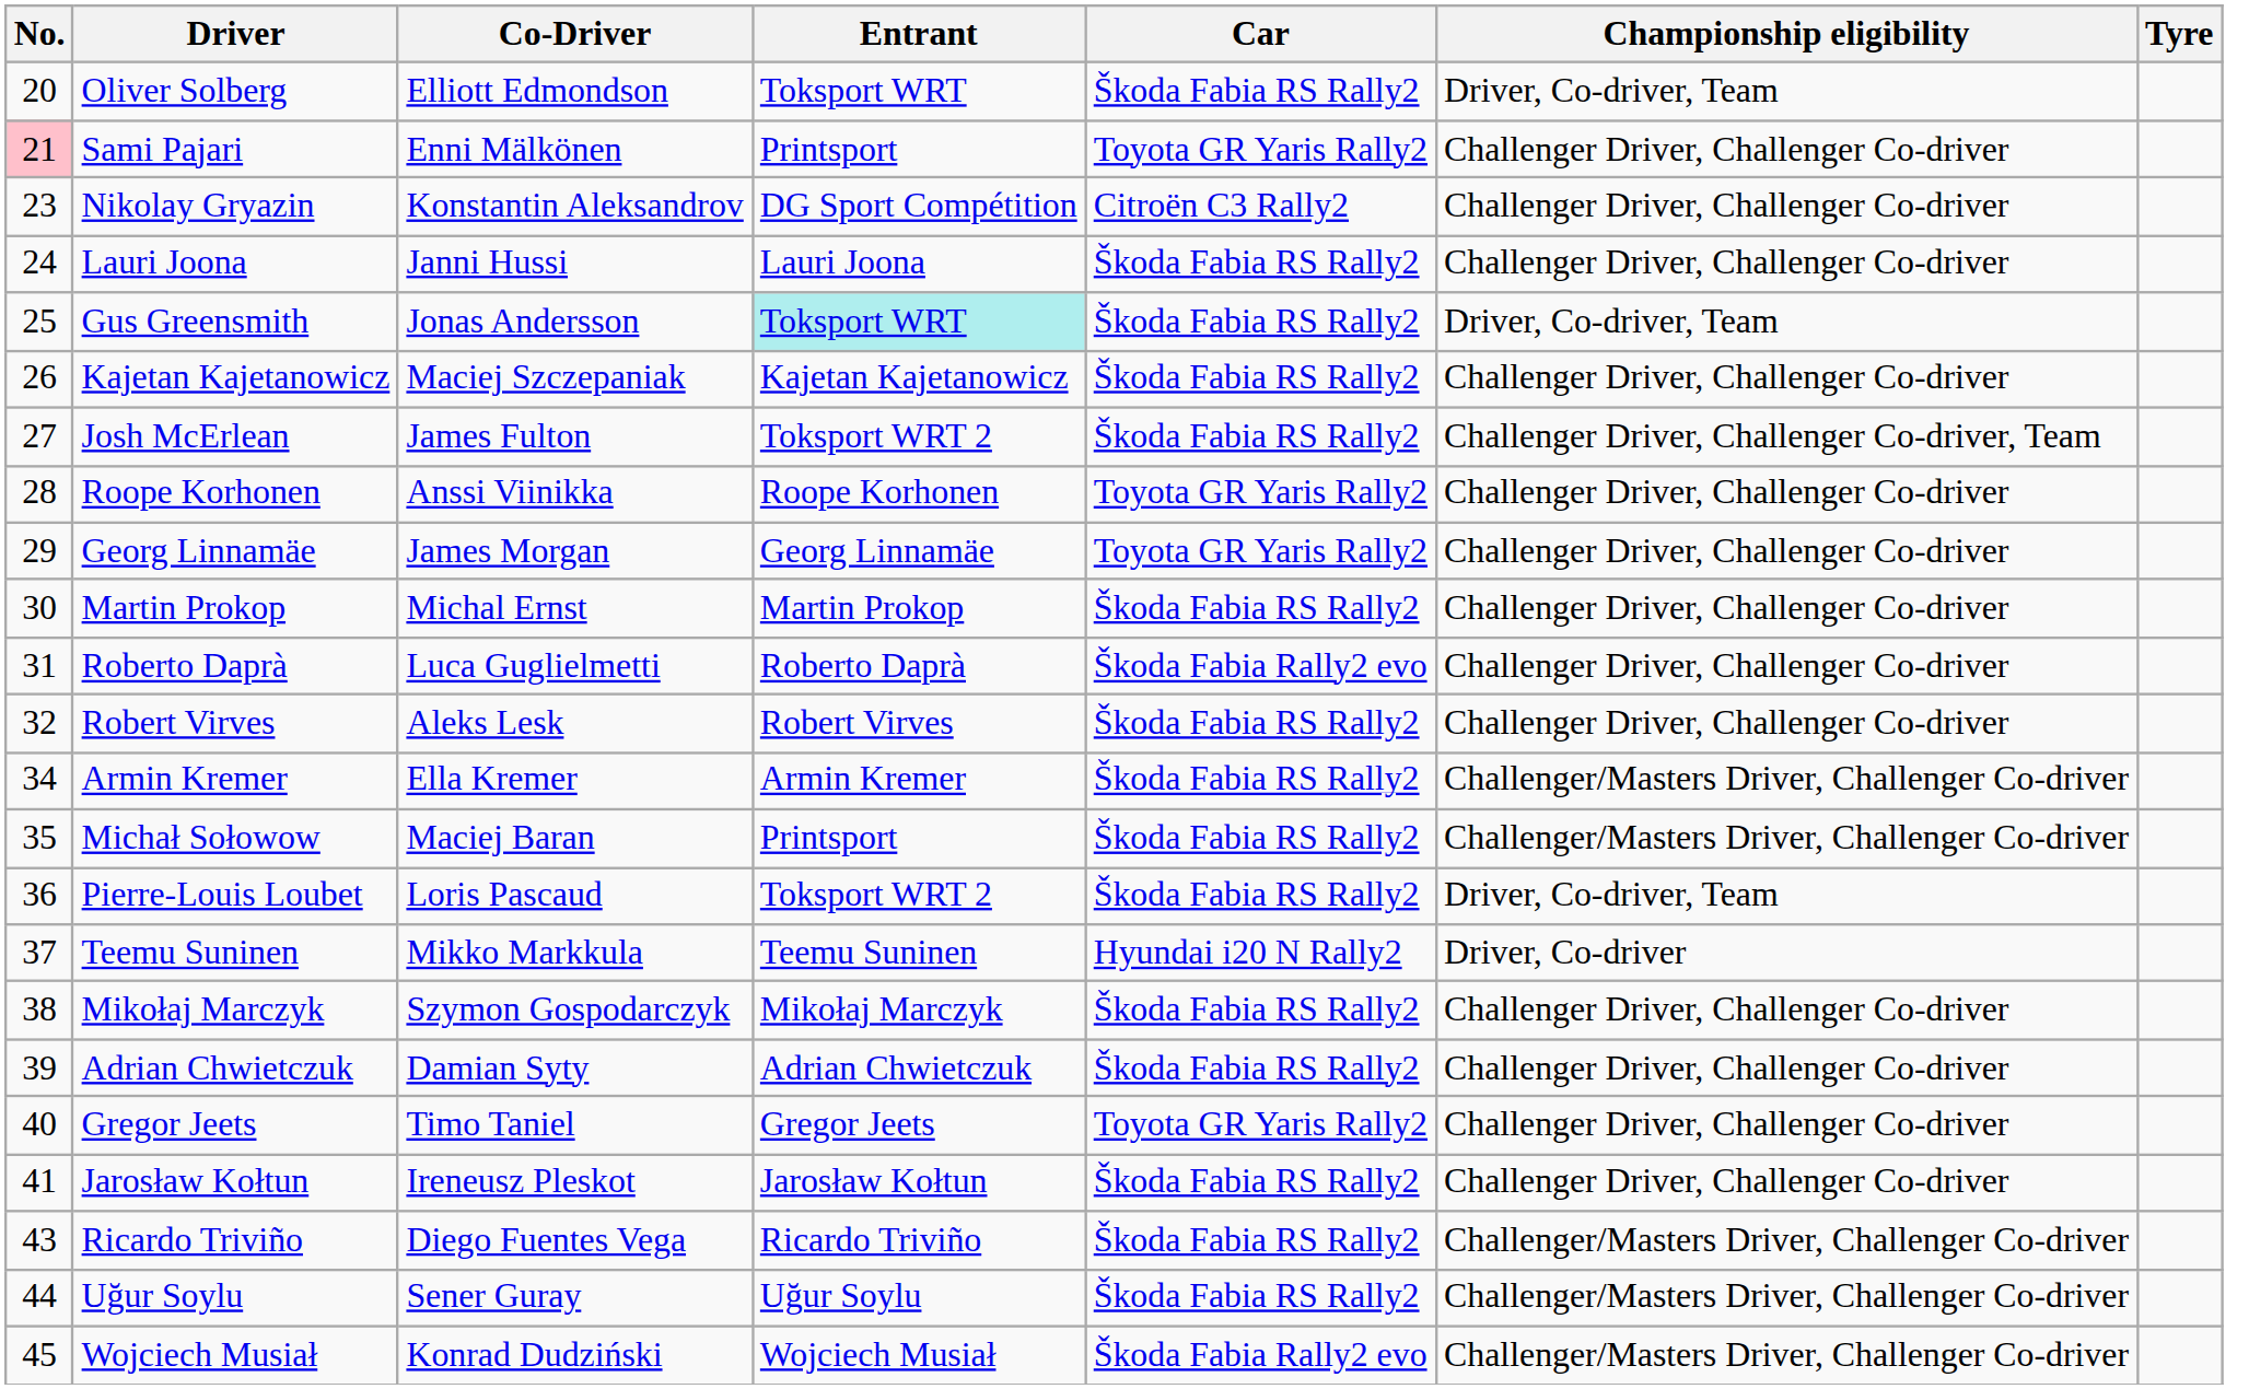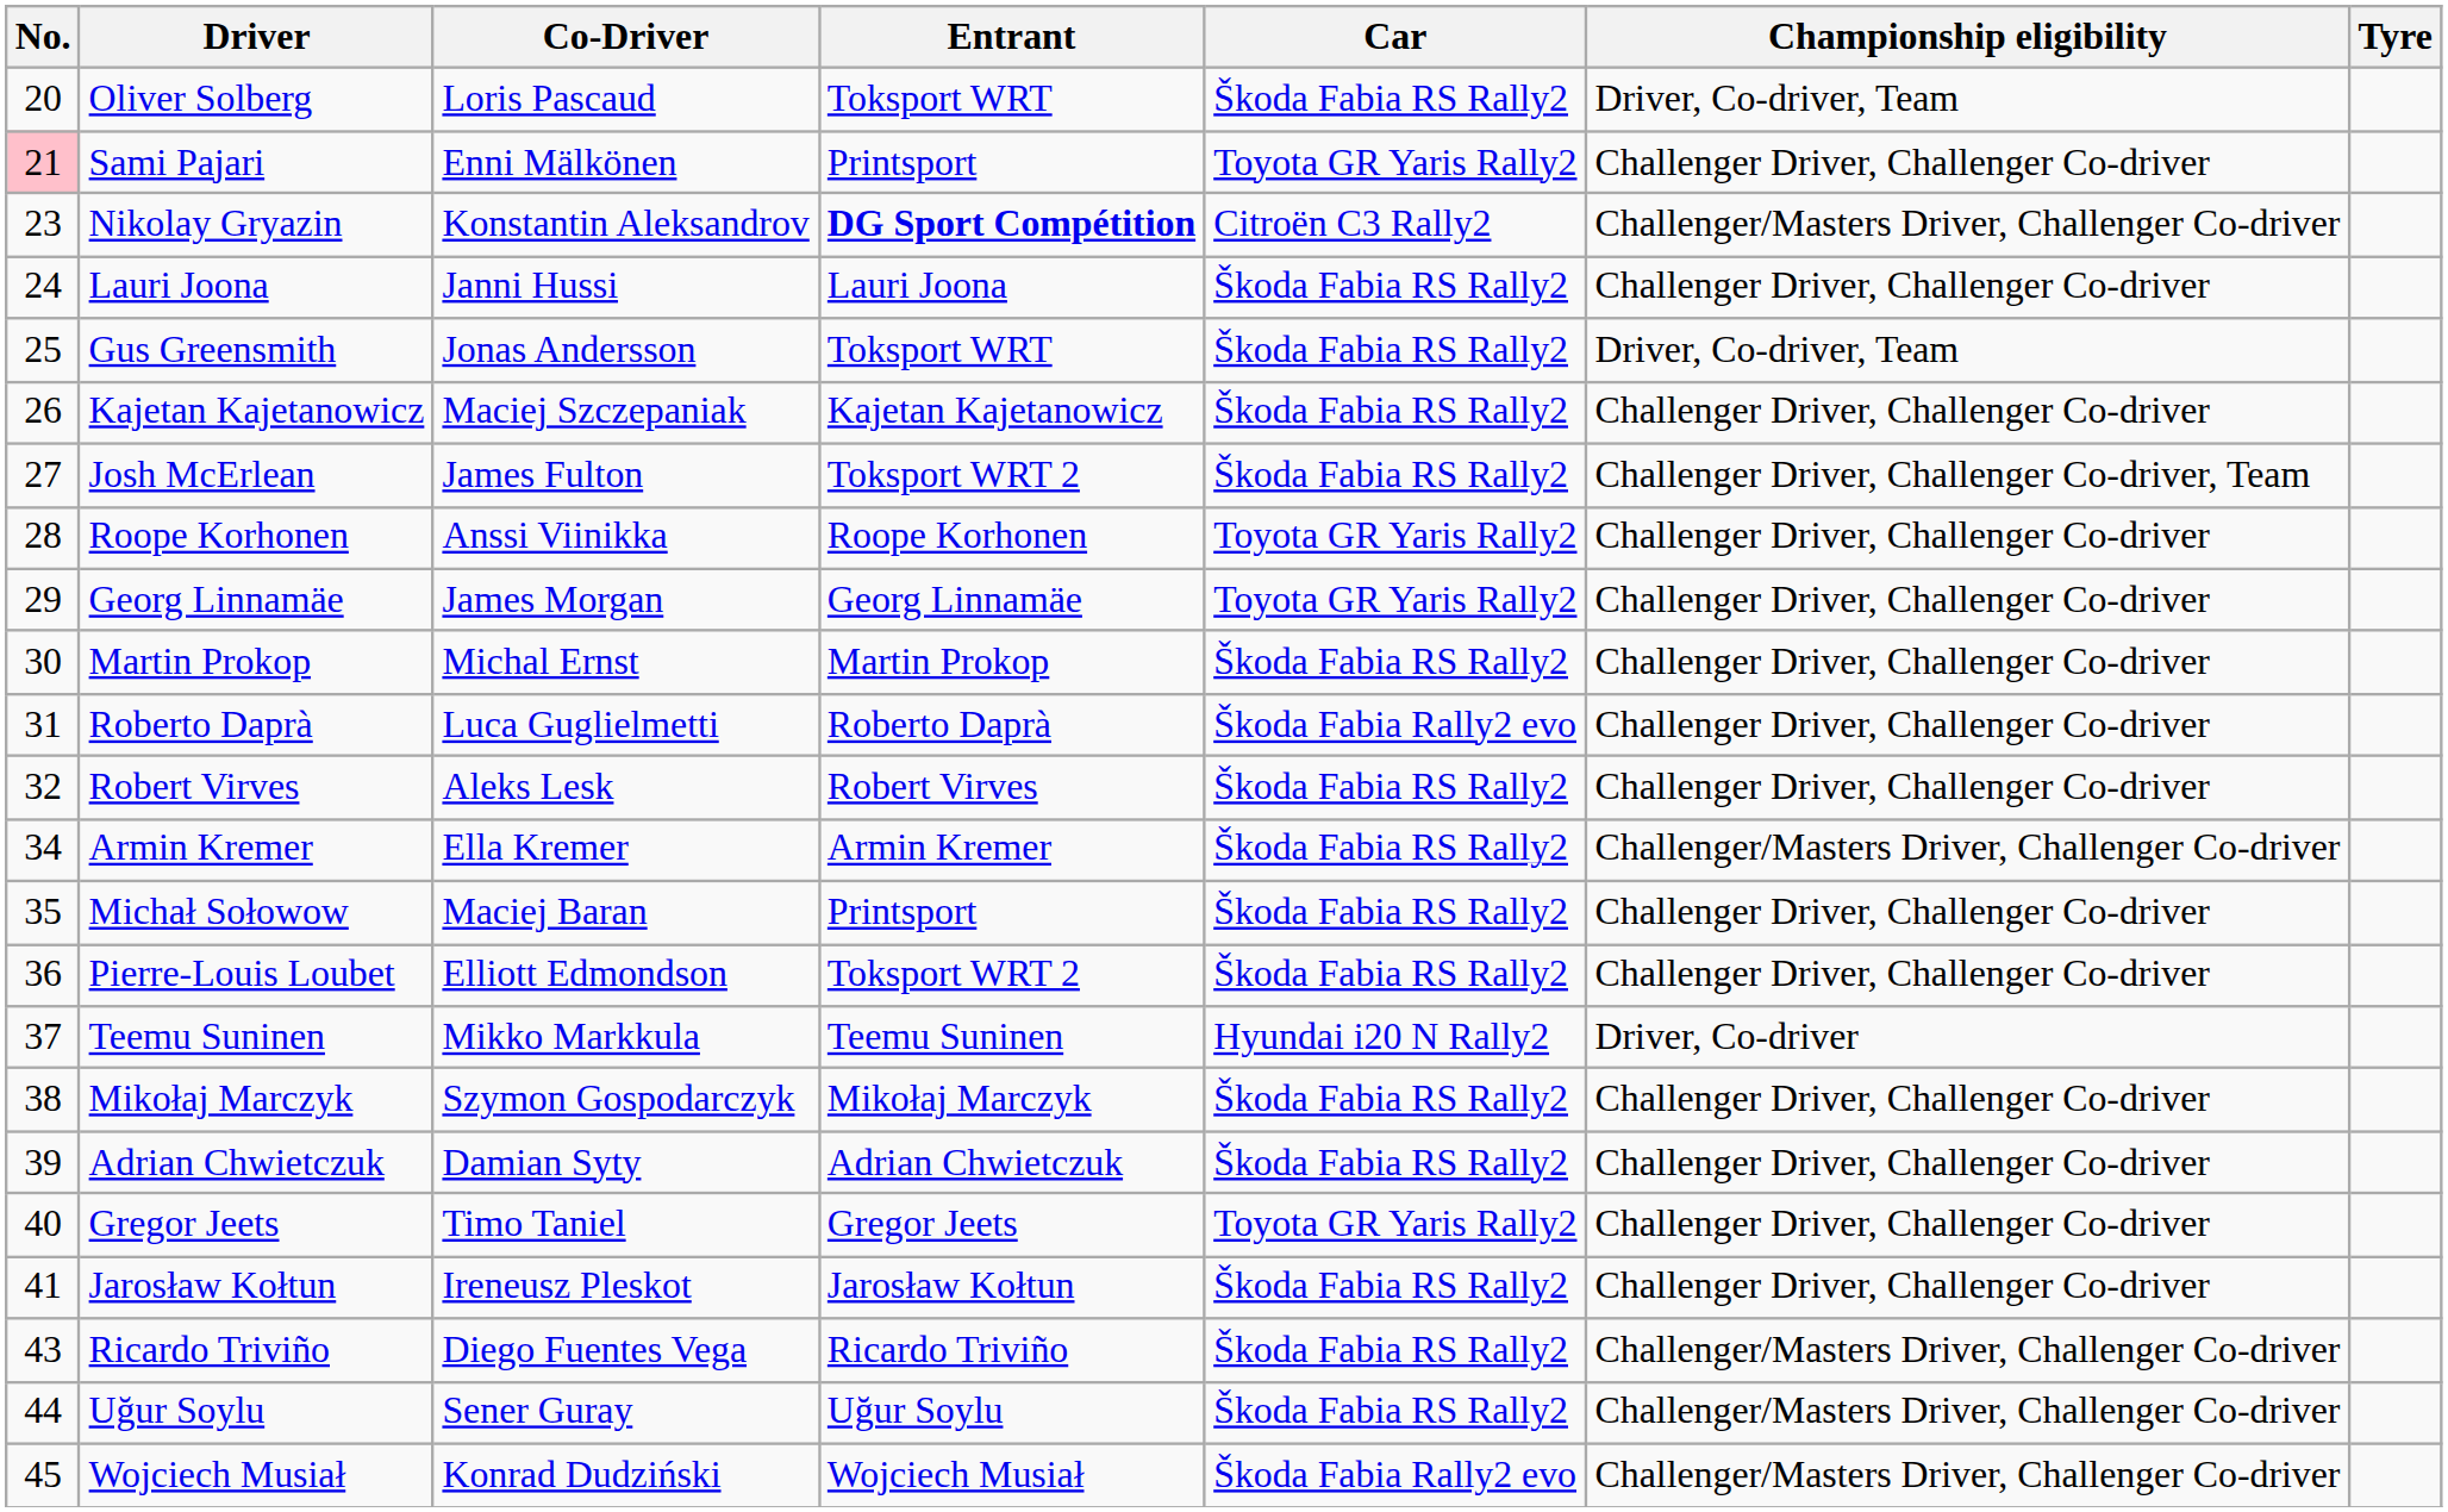Oliver Solberg | Co-Driver: Elliott Edmondson -> Loris Pascaud
Nikolay Gryazin | Entrant: normal -> bold
Nikolay Gryazin | Championship eligibility: Challenger Driver, Challenger Co-driver -> Challenger/Masters Driver, Challenger Co-driver
Gus Greensmith | Entrant: paleturquoise background -> no background
Michał Sołowow | Championship eligibility: Challenger/Masters Driver, Challenger Co-driver -> Challenger Driver, Challenger Co-driver
Pierre-Louis Loubet | Co-Driver: Loris Pascaud -> Elliott Edmondson
Pierre-Louis Loubet | Championship eligibility: Driver, Co-driver, Team -> Challenger Driver, Challenger Co-driver
